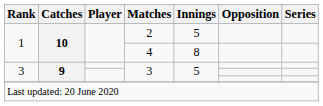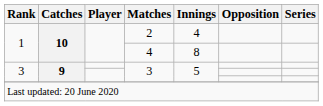2 | Innings: 5 -> 4
